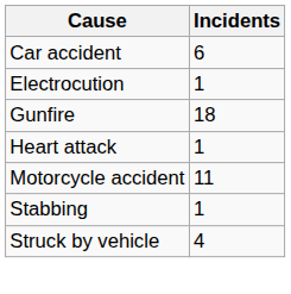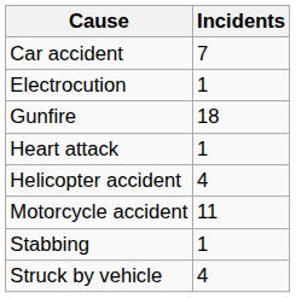Car accident | Incidents: 6 -> 7
+ row: Helicopter accident | 4
